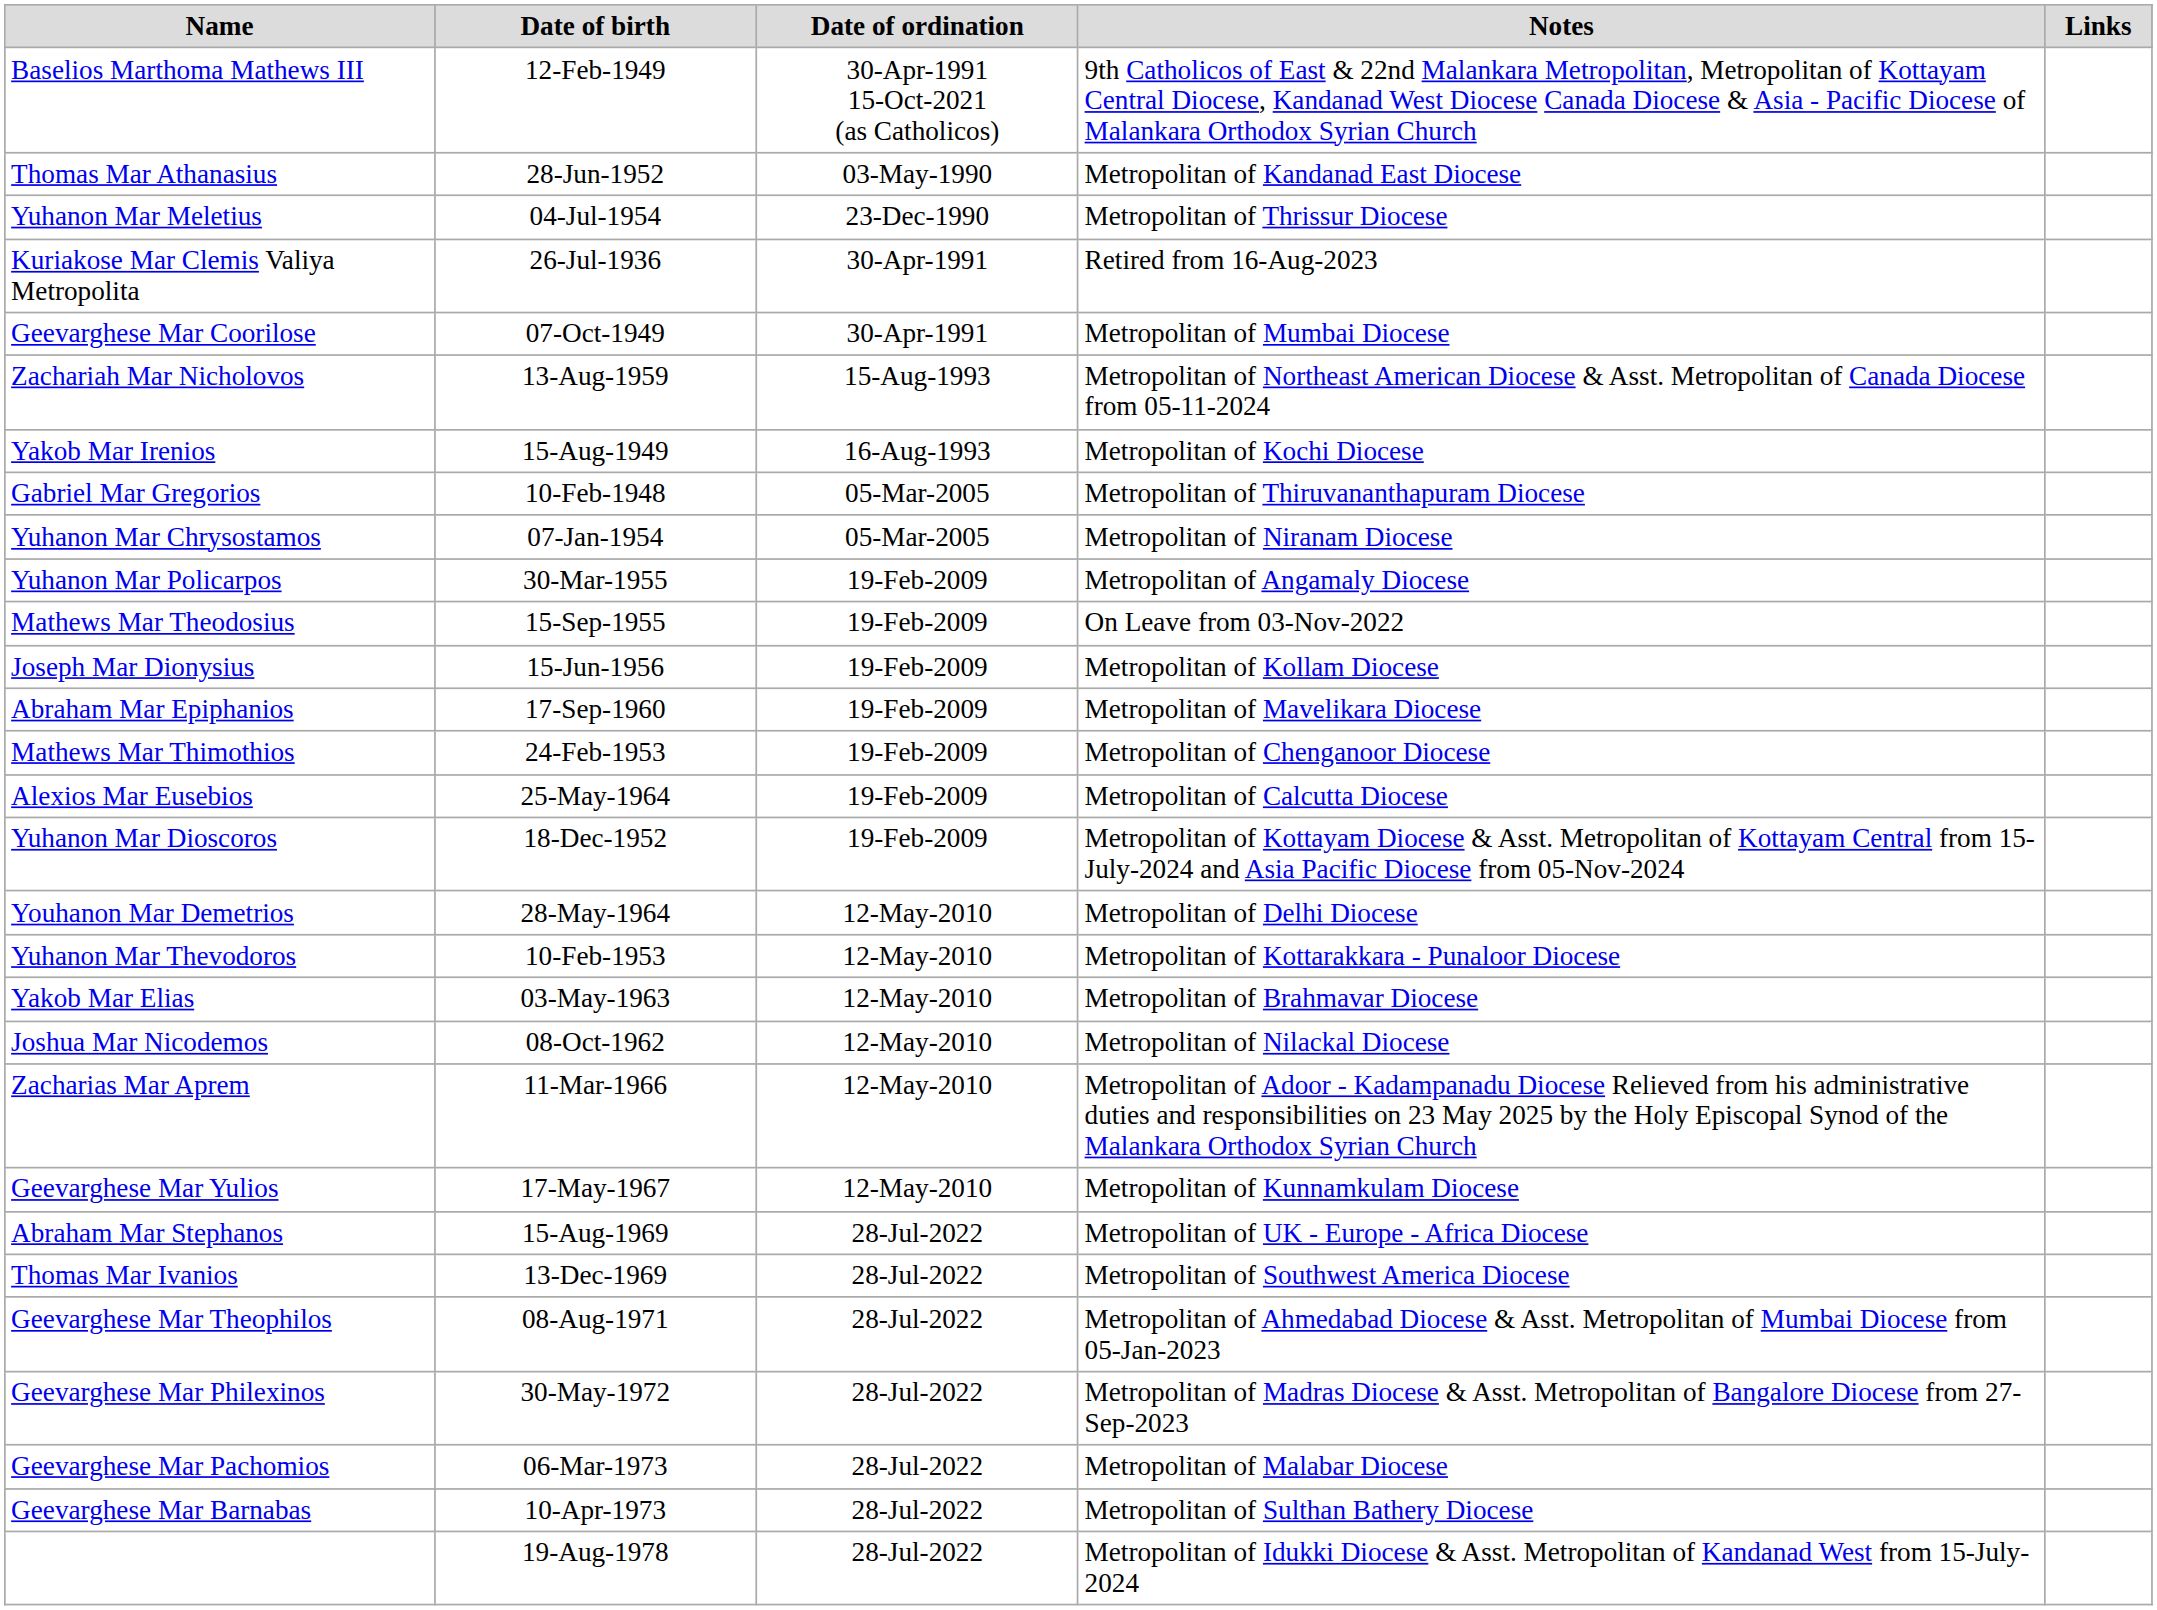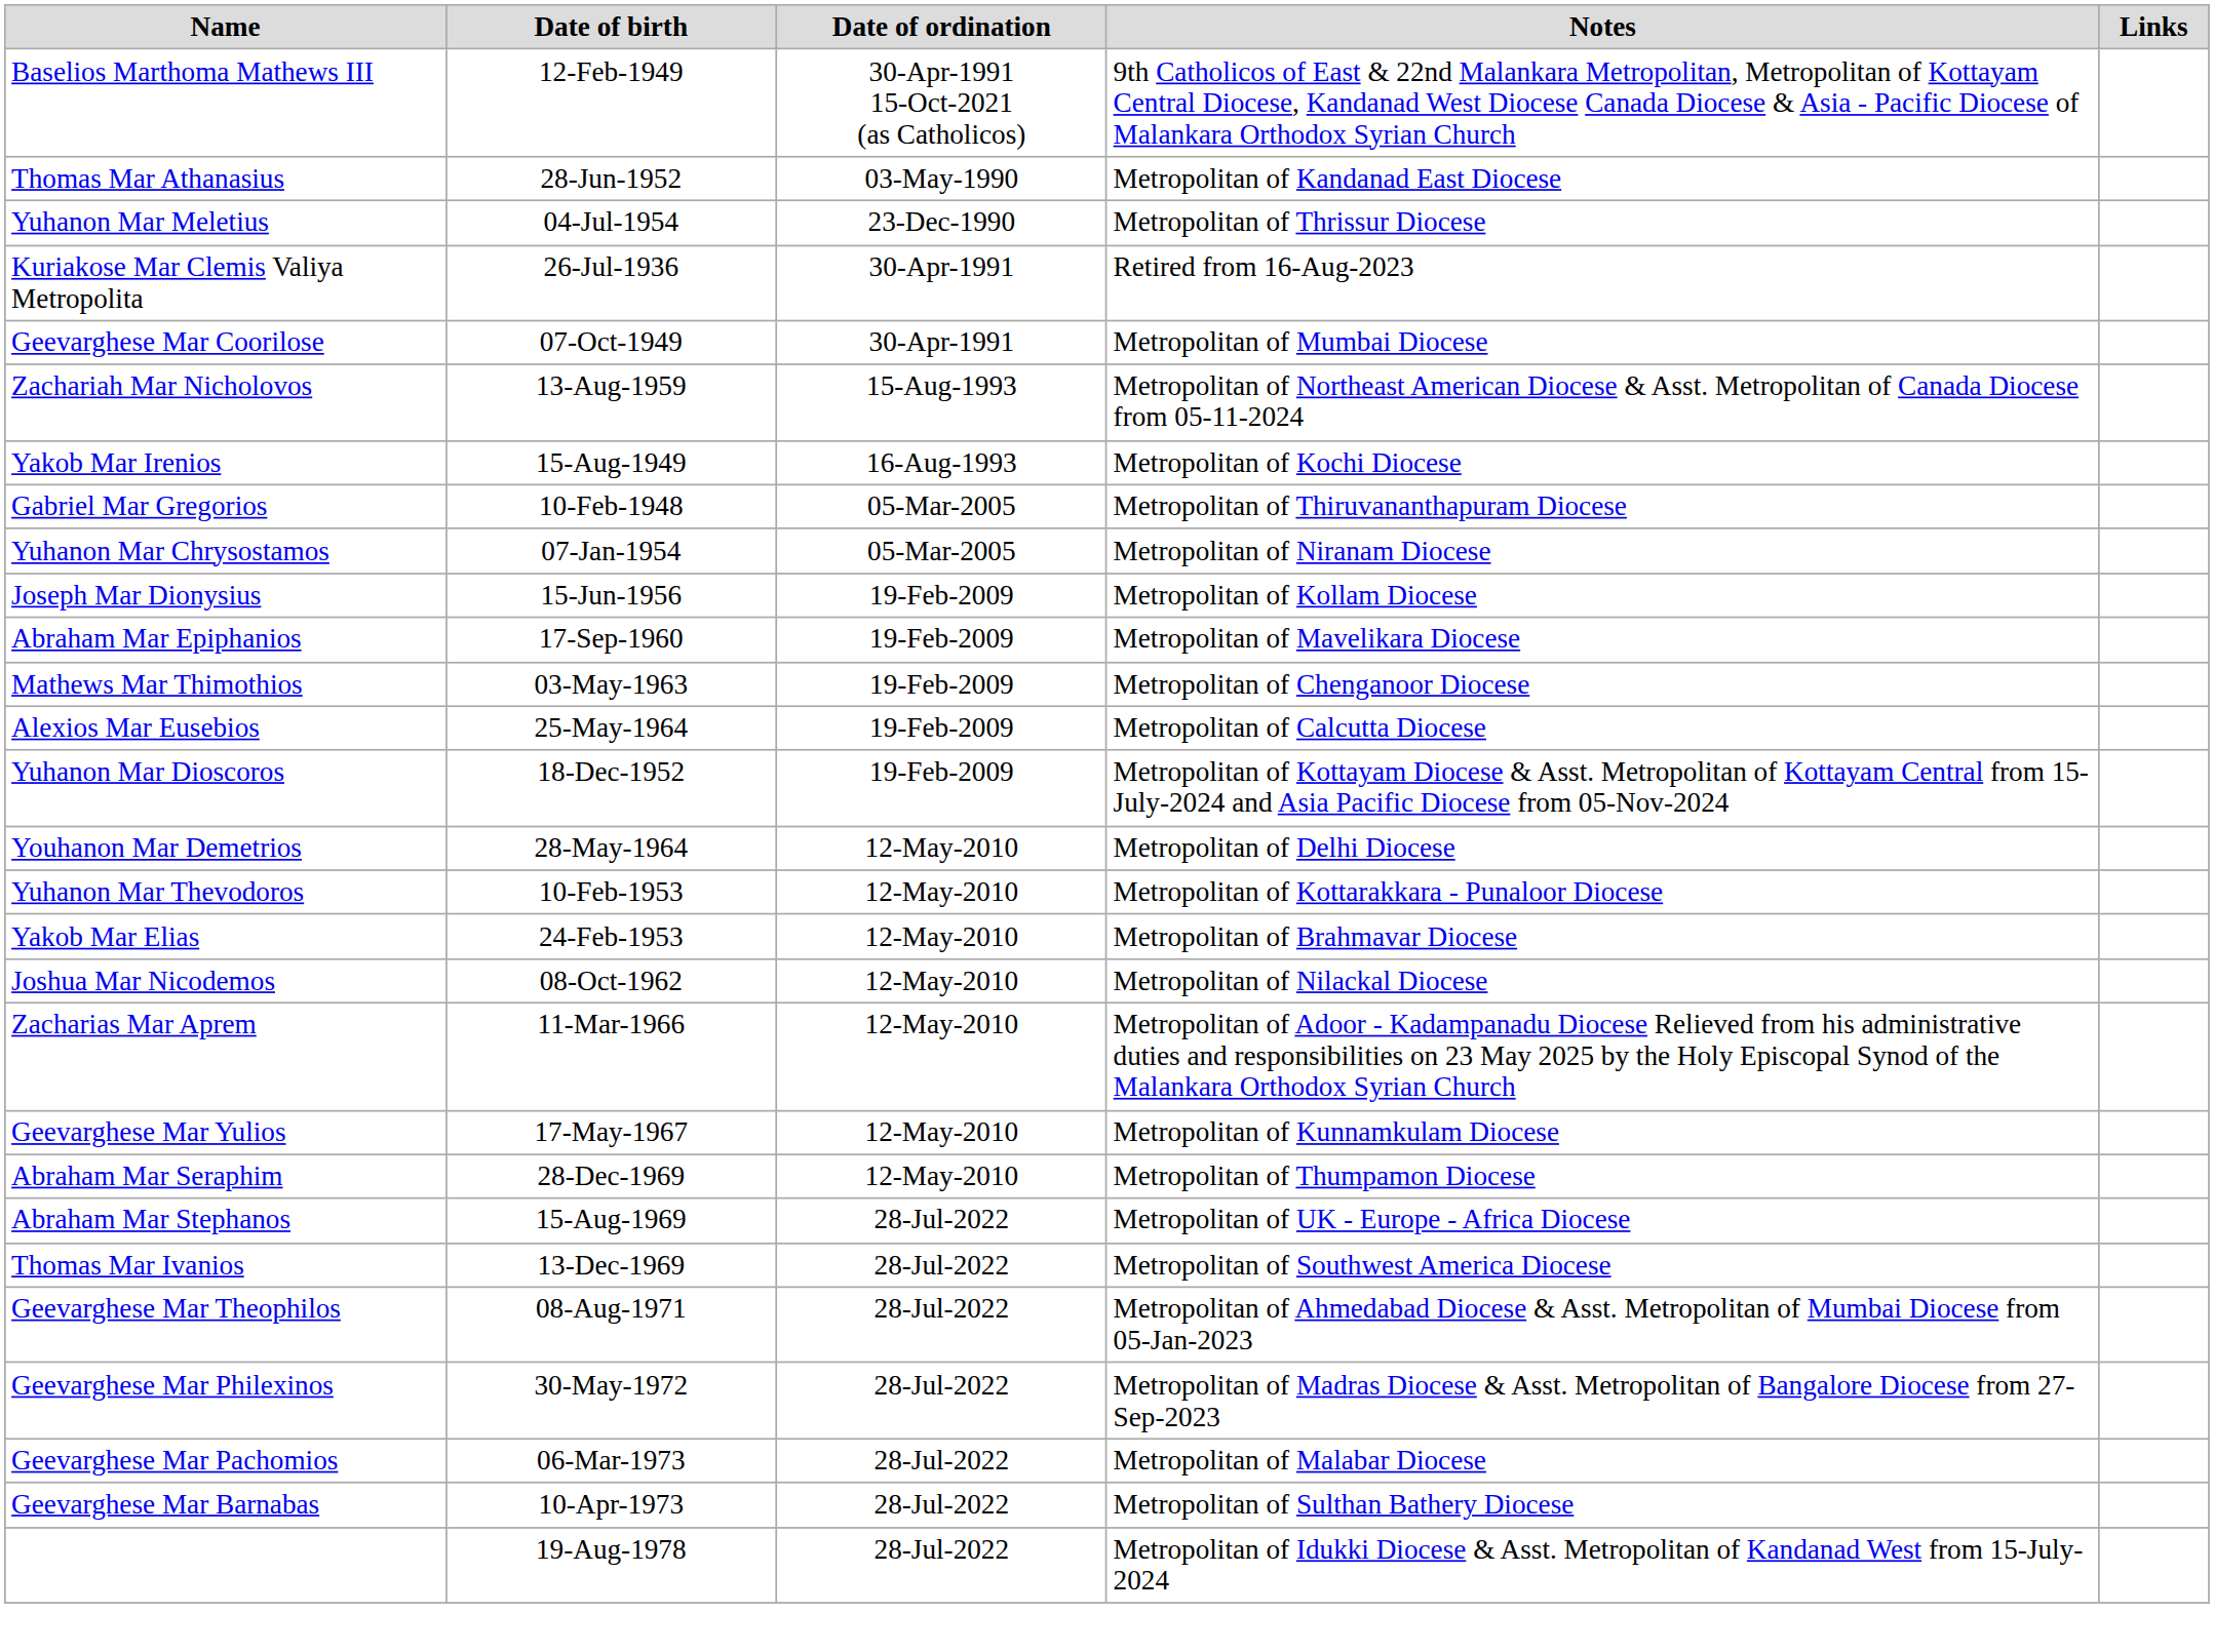- row: Yuhanon Mar Policarpos | 30-Mar-1955 | 19-Feb-2009 | Metropolitan of Angamaly Diocese
- row: Mathews Mar Theodosius | 15-Sep-1955 | 19-Feb-2009 | On Leave from 03-Nov-2022
Mathews Mar Thimothios | Date of birth: 24-Feb-1953 -> 03-May-1963
Yakob Mar Elias | Date of birth: 03-May-1963 -> 24-Feb-1953
+ row: Abraham Mar Seraphim | 28-Dec-1969 | 12-May-2010 | Metropolitan of Thumpamon Diocese
